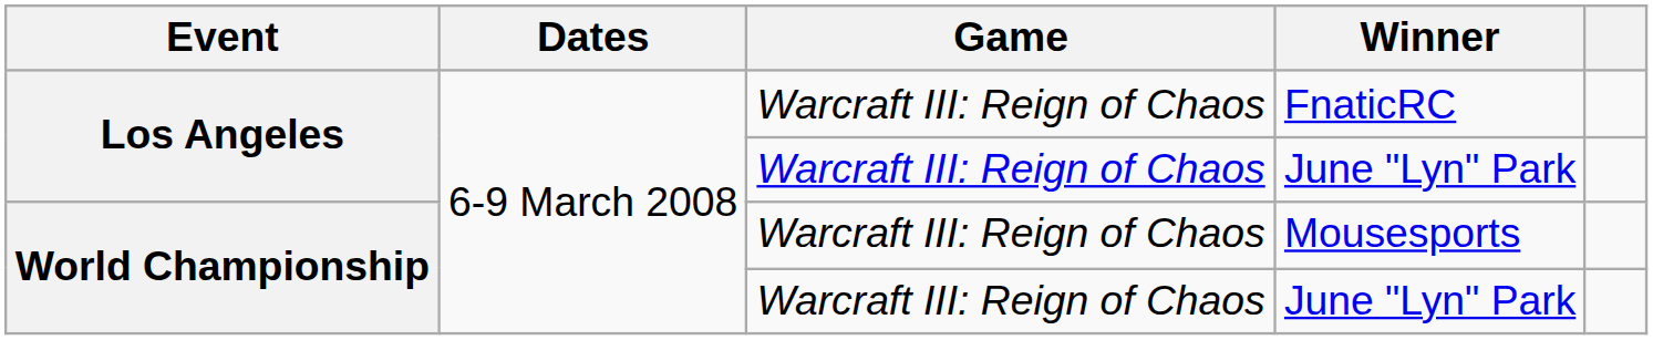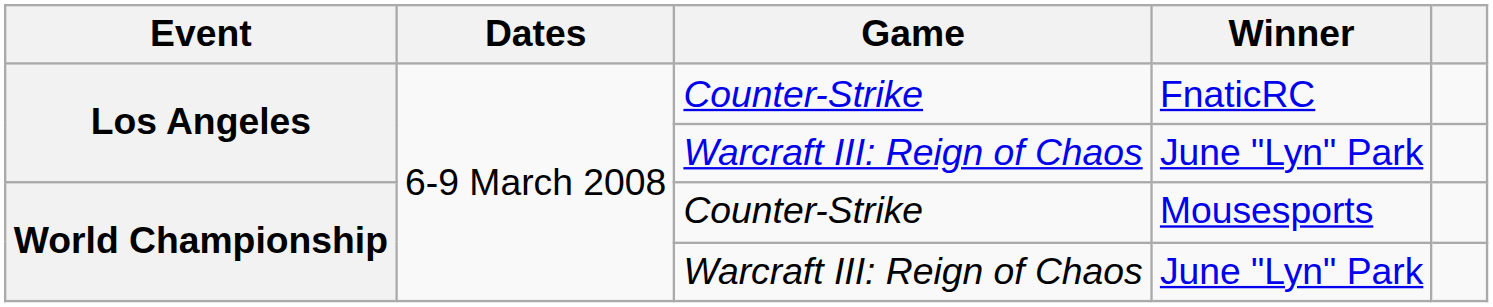FnaticRC | Game: Warcraft III: Reign of Chaos -> Counter-Strike
Mousesports | Game: Warcraft III: Reign of Chaos -> Counter-Strike
